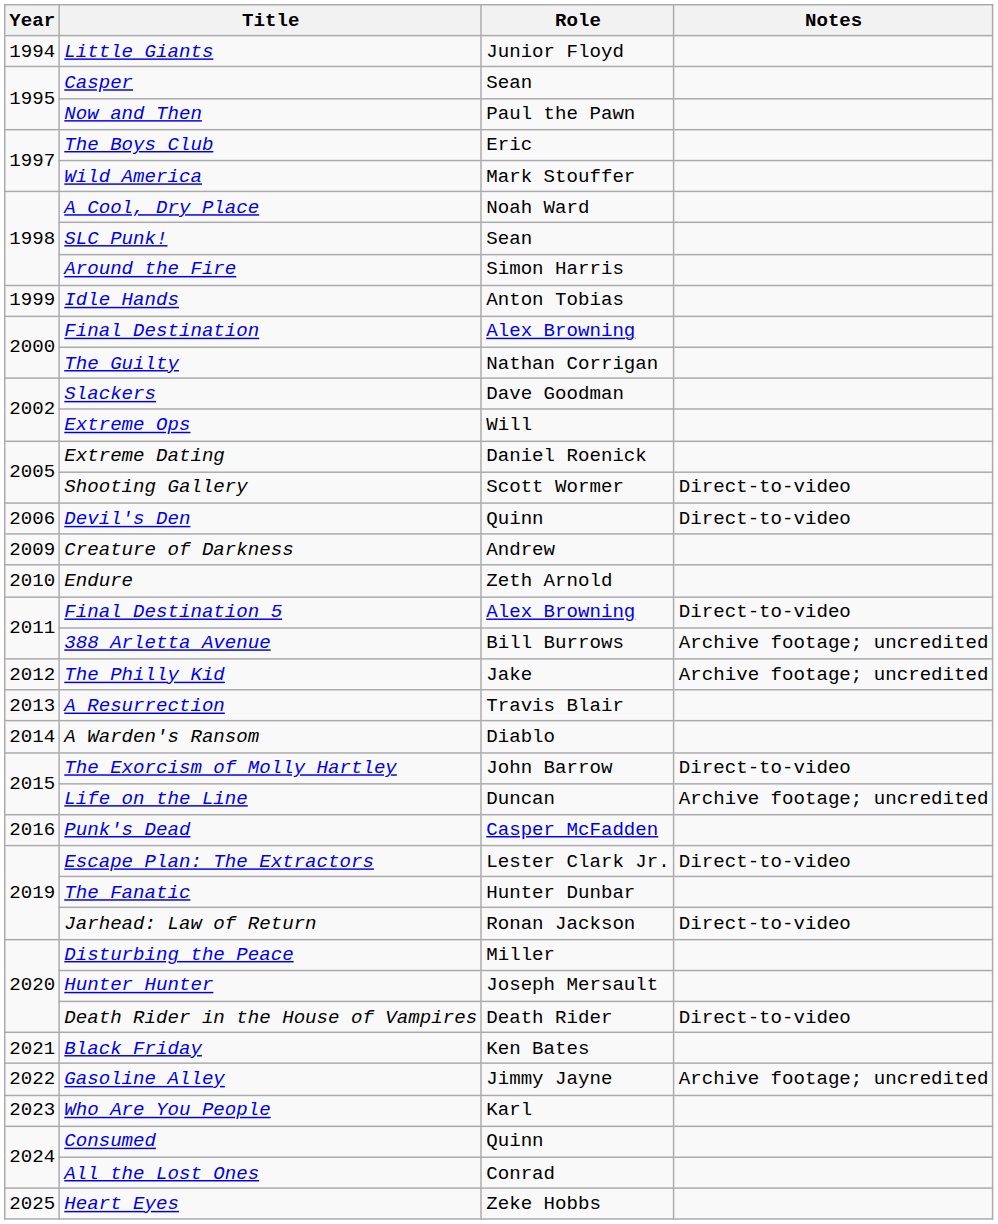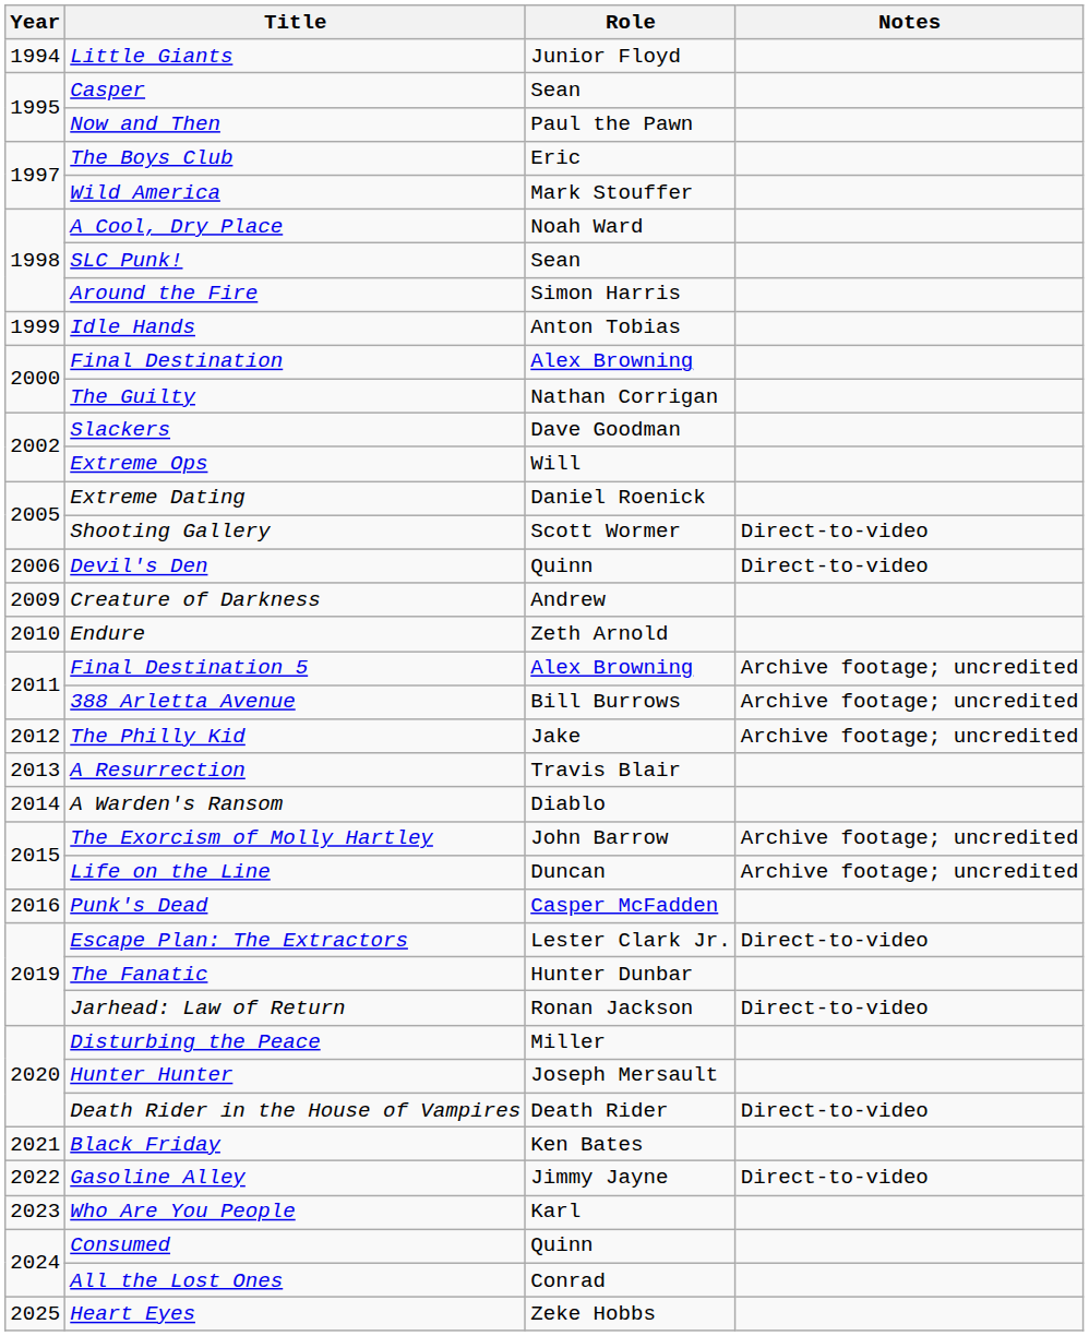Final Destination 5 | Notes: Direct-to-video -> Archive footage; uncredited
The Exorcism of Molly Hartley | Notes: Direct-to-video -> Archive footage; uncredited
Gasoline Alley | Notes: Archive footage; uncredited -> Direct-to-video
